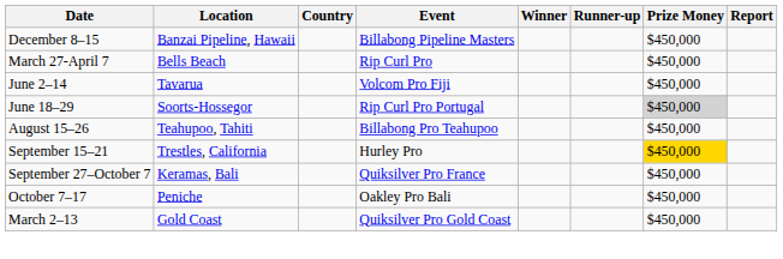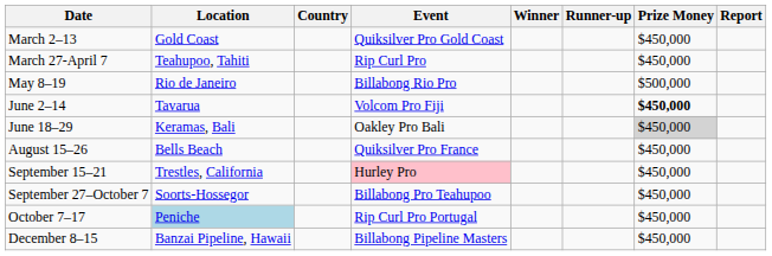rows swapped: March 2–13 <-> December 8–15
March 27-April 7 | Location: Bells Beach -> Teahupoo, Tahiti
+ row: May 8–19 | Rio de Janeiro | Billabong Rio Pro | $500,000
June 2–14 | Prize Money: normal -> bold
June 18–29 | Location: Soorts-Hossegor -> Keramas, Bali
June 18–29 | Event: Rip Curl Pro Portugal -> Oakley Pro Bali
August 15–26 | Location: Teahupoo, Tahiti -> Bells Beach
August 15–26 | Event: Billabong Pro Teahupoo -> Quiksilver Pro France
September 15–21 | Event: no background -> pink background
September 15–21 | Prize Money: gold background -> no background
September 27–October 7 | Location: Keramas, Bali -> Soorts-Hossegor
September 27–October 7 | Event: Quiksilver Pro France -> Billabong Pro Teahupoo
October 7–17 | Location: no background -> lightblue background
October 7–17 | Event: Oakley Pro Bali -> Rip Curl Pro Portugal
